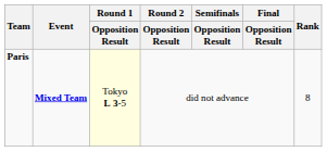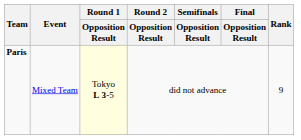Paris | Event: bold -> normal
Paris | Rank: 8 -> 9
